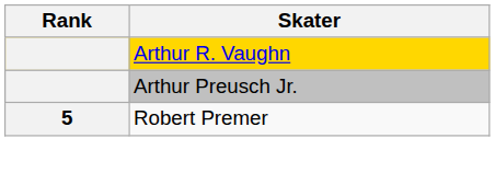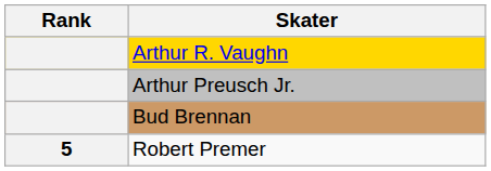+ row: Bud Brennan
